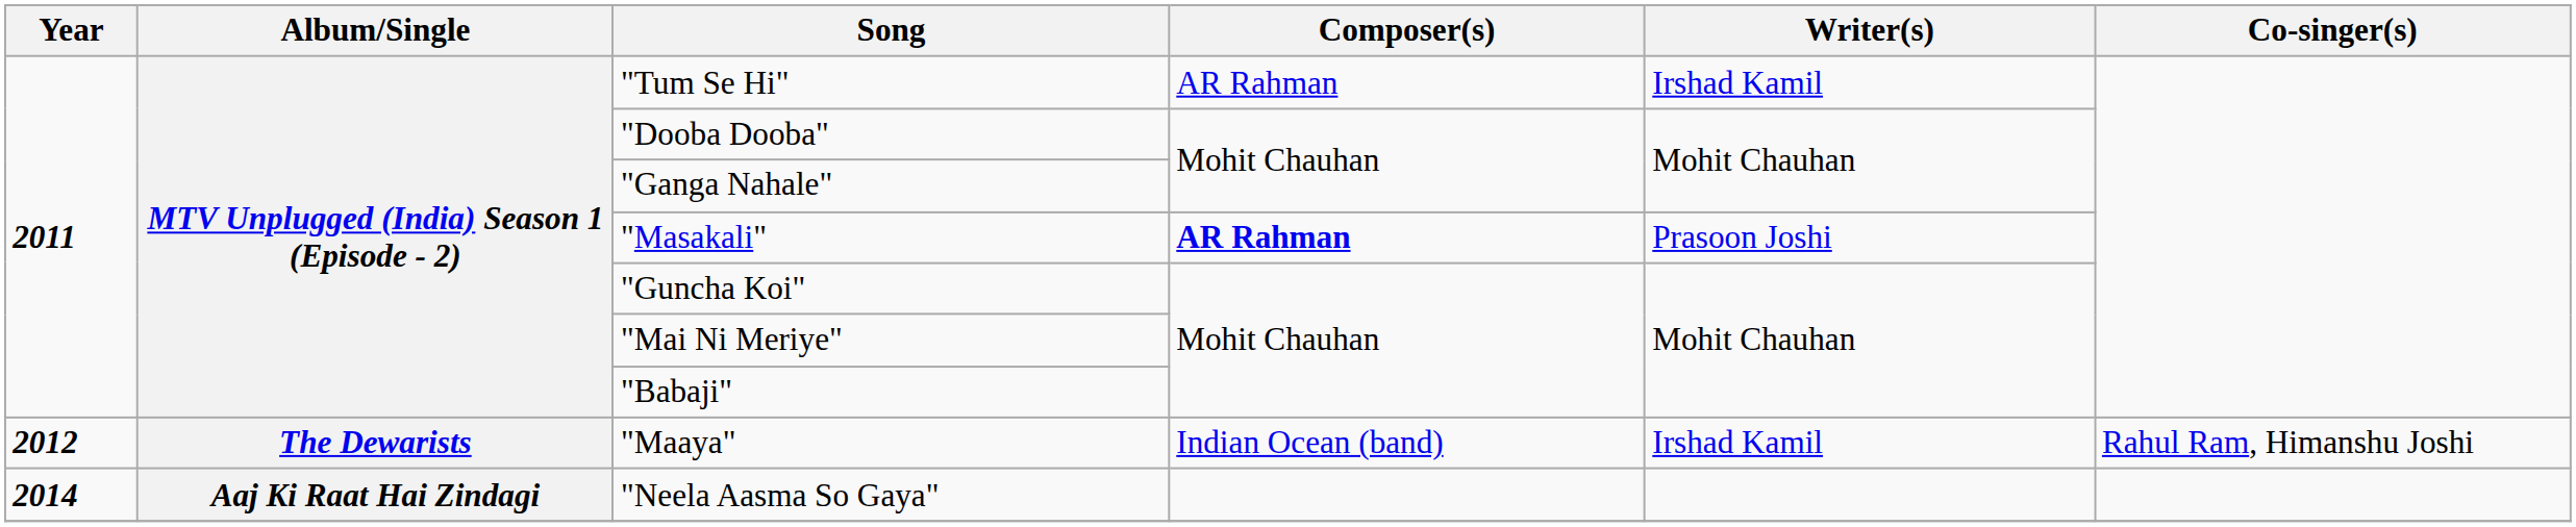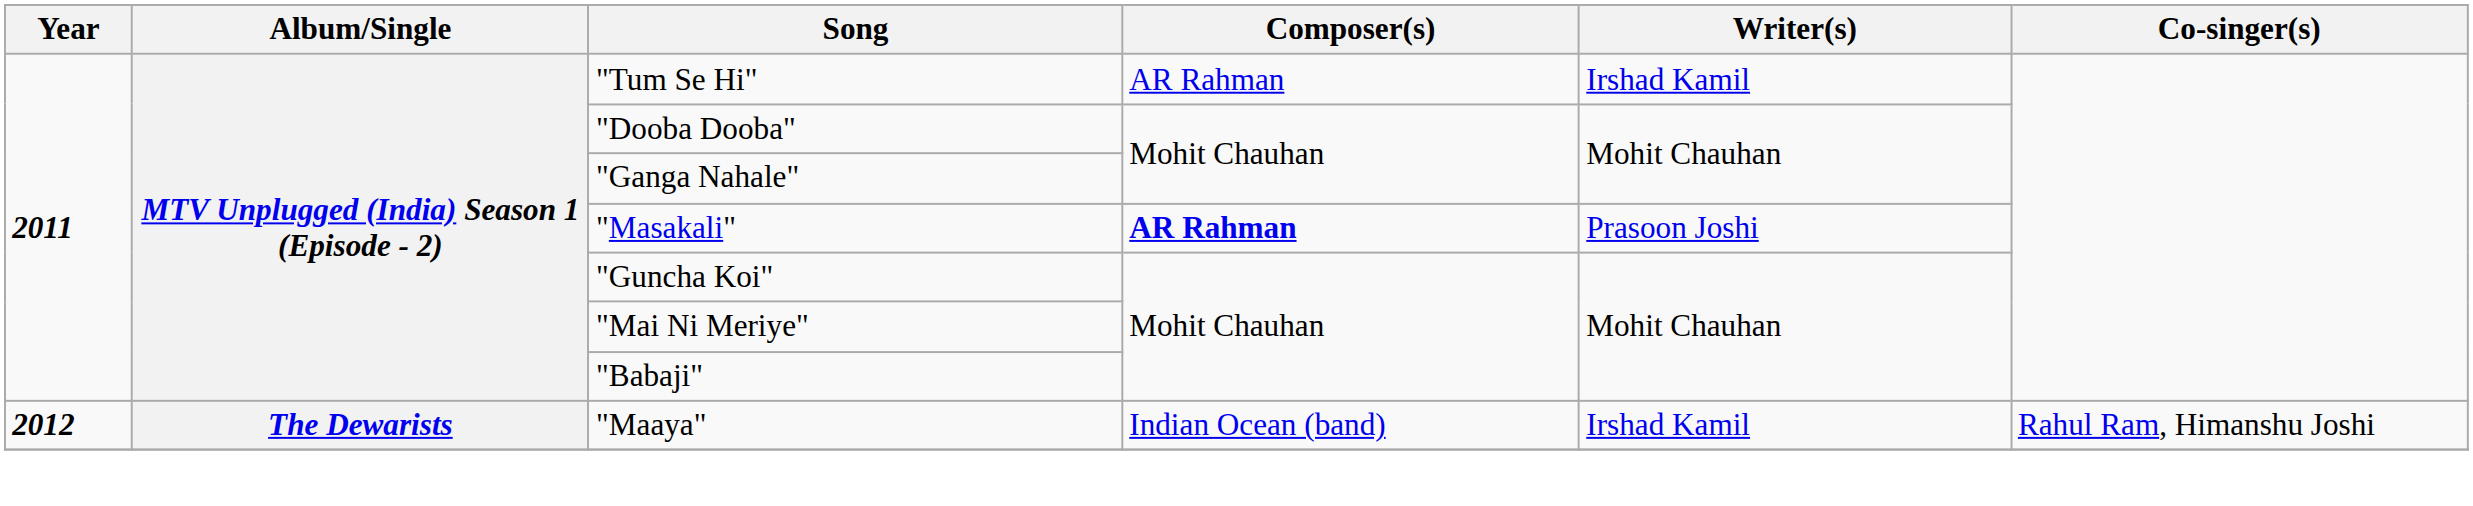- row: 2014 | Aaj Ki Raat Hai Zindagi | "Neela Aasma So Gaya"
